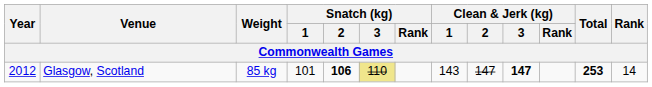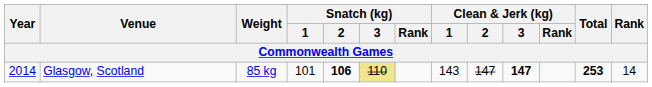Glasgow, Scotland | Year: 2012 -> 2014
